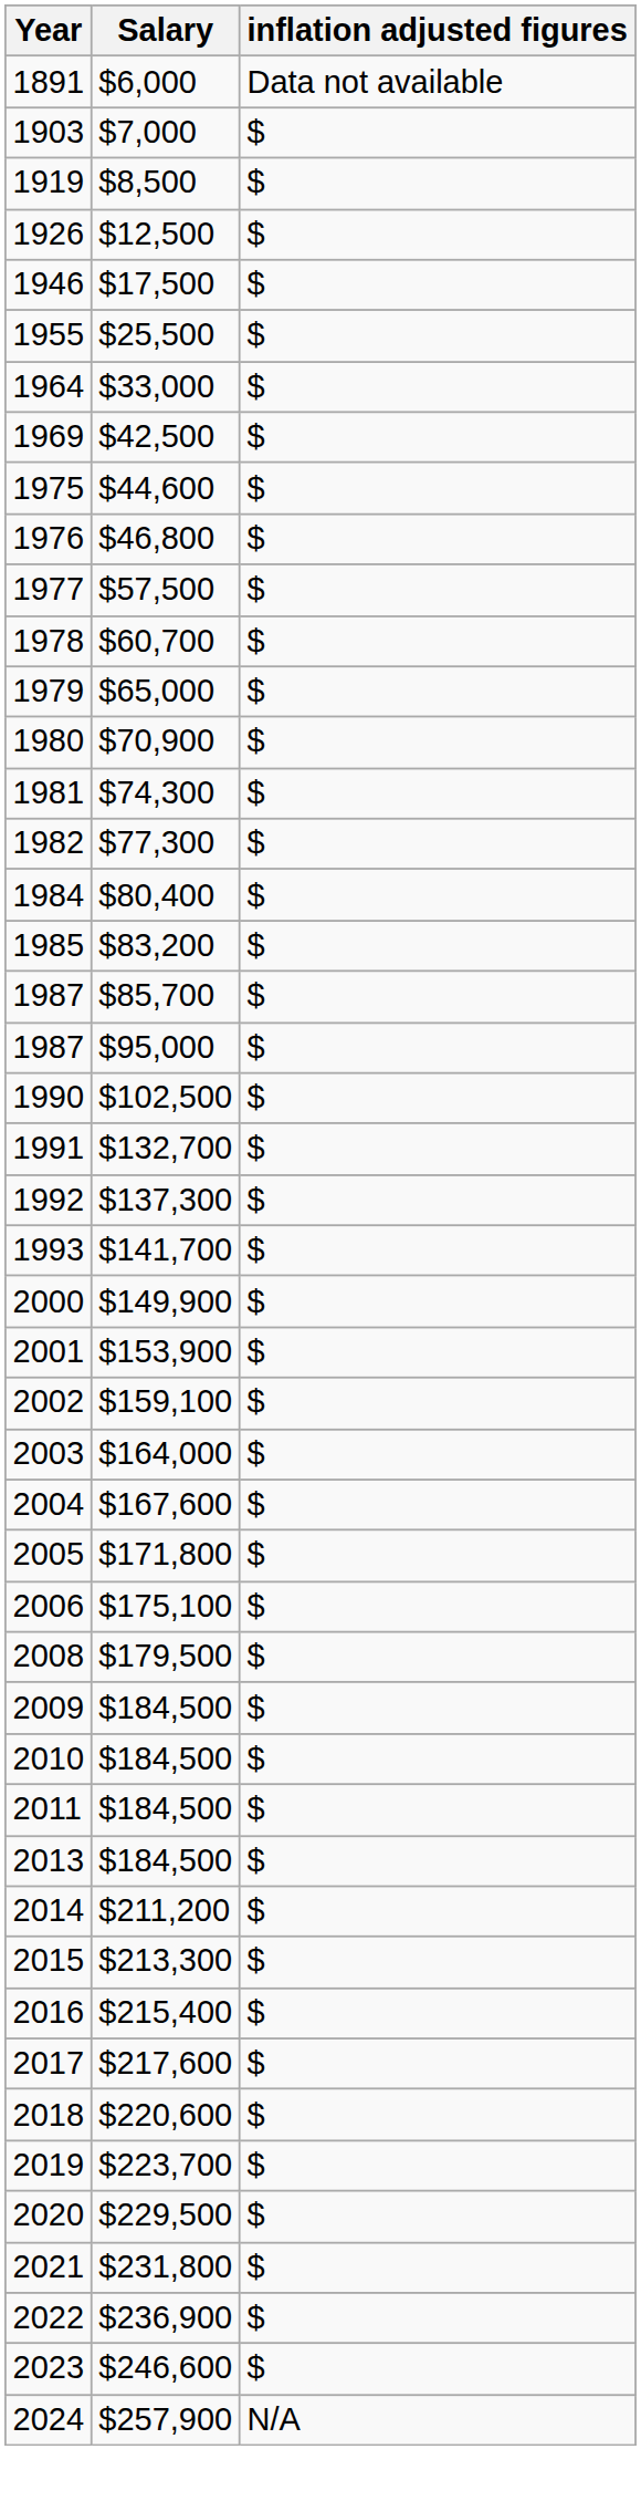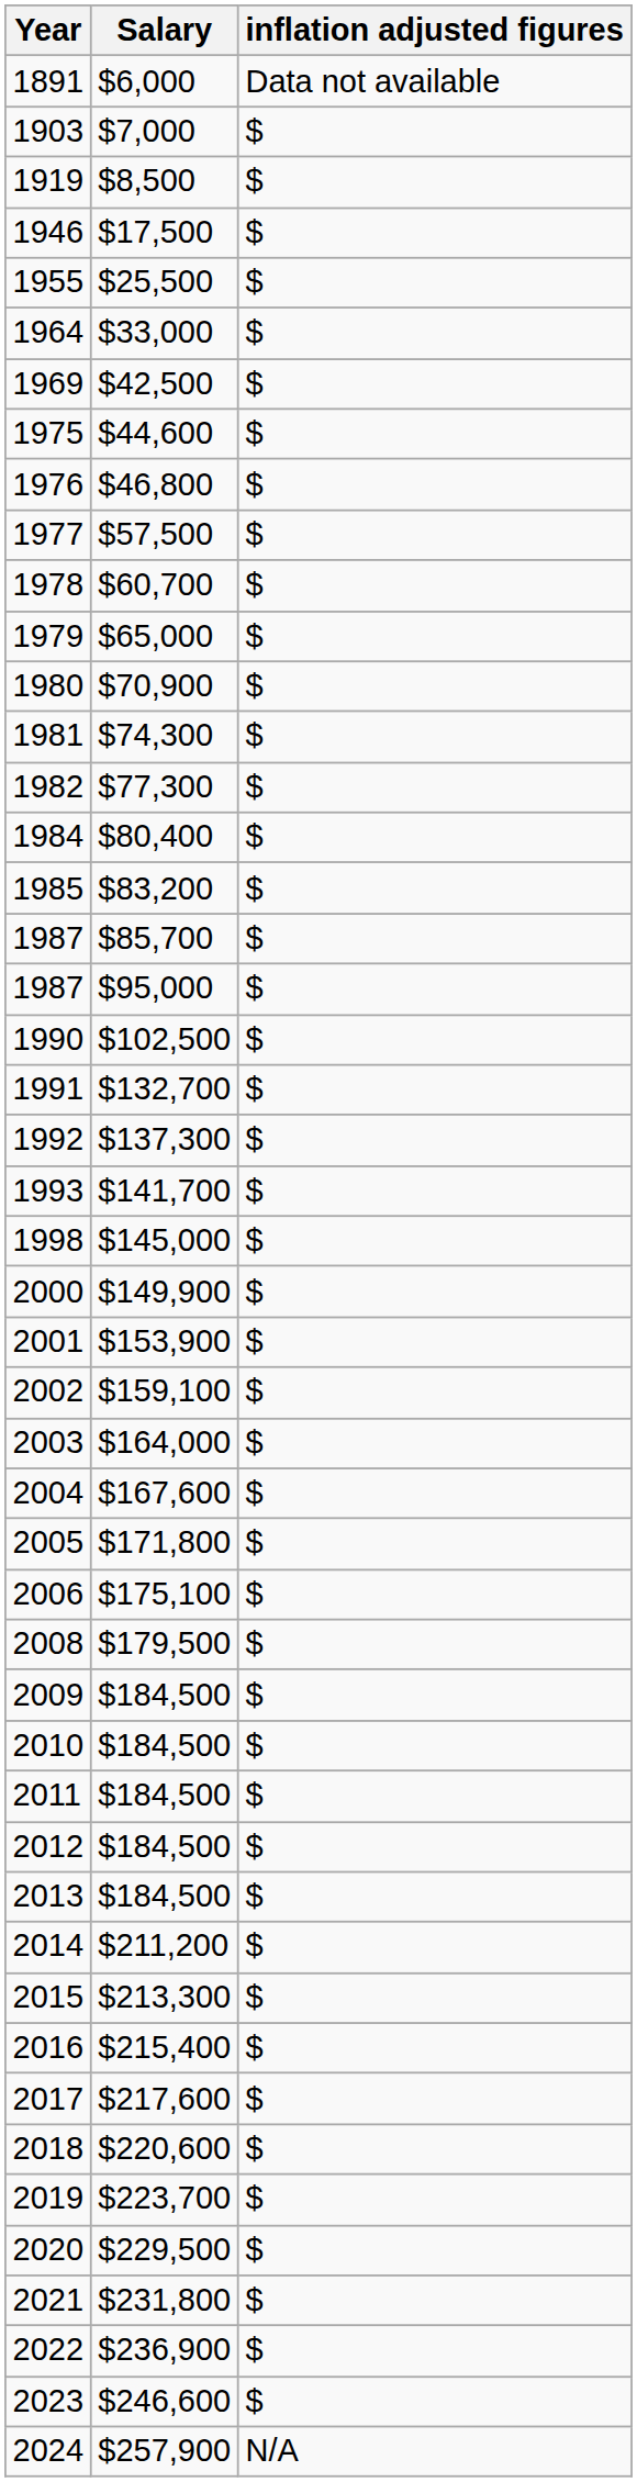- row: 1926 | $12,500 | $
+ row: 1998 | $145,000 | $
+ row: 2012 | $184,500 | $
